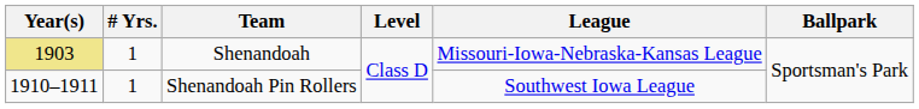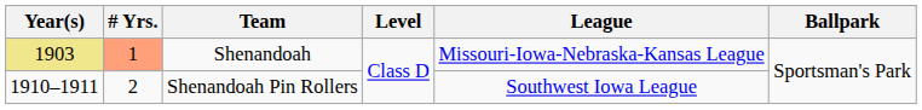Shenandoah | # Yrs.: no background -> lightsalmon background
Shenandoah Pin Rollers | # Yrs.: 1 -> 2
